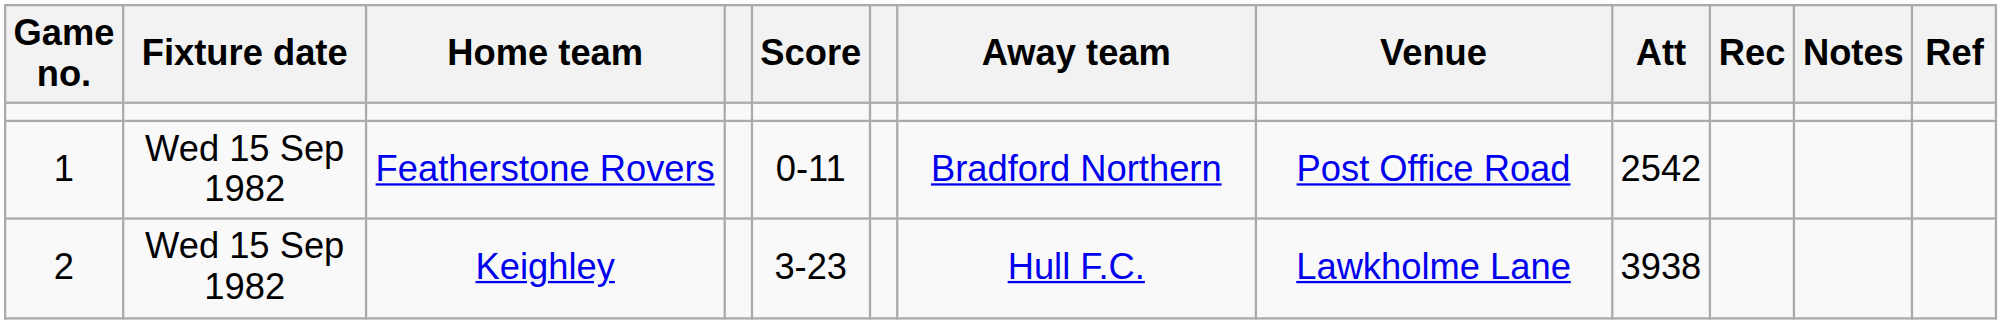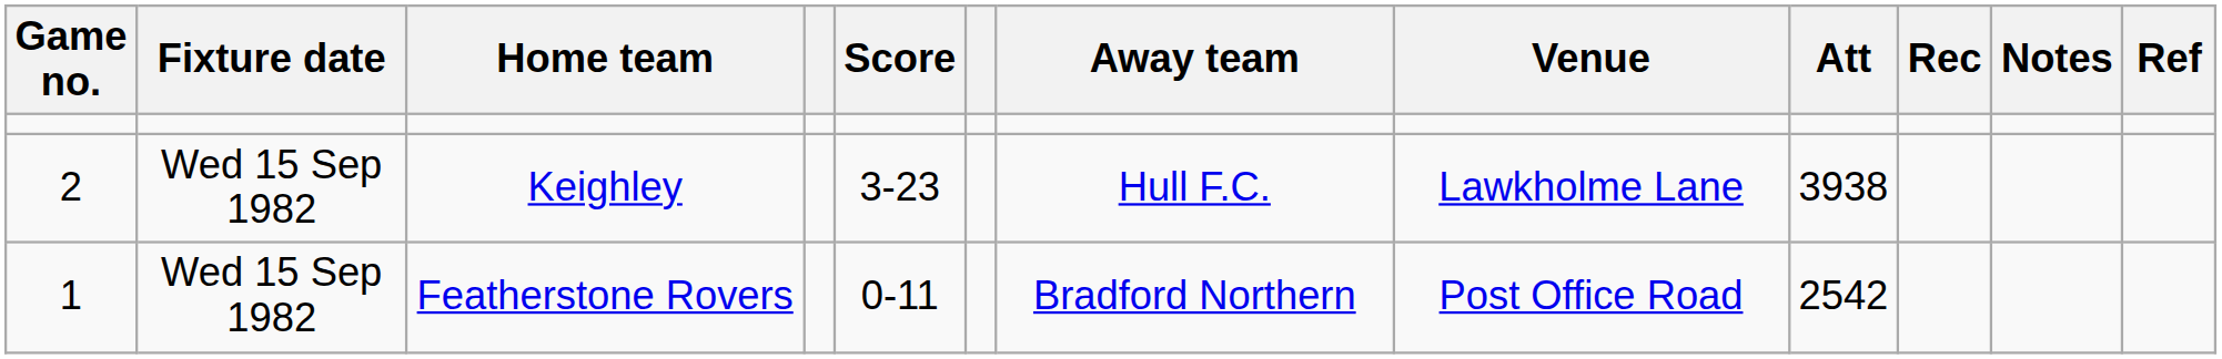rows swapped: Featherstone Rovers <-> Keighley
